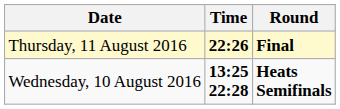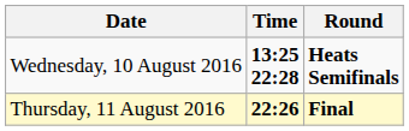rows swapped: Wednesday, 10 August 2016 <-> Thursday, 11 August 2016
